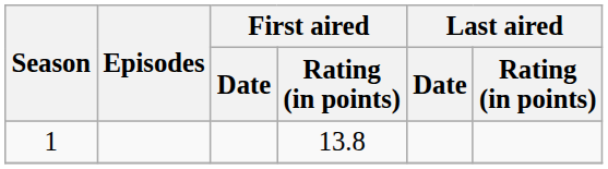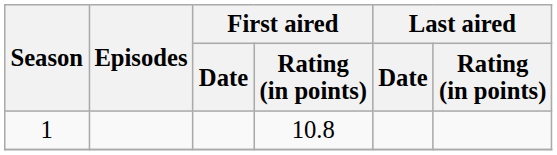1 | First aired / Rating (in points): 13.8 -> 10.8
